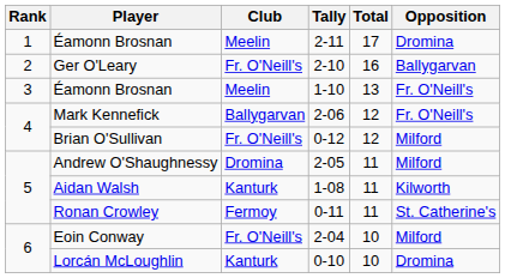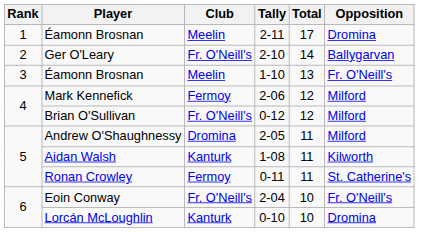Ger O'Leary | Total: 16 -> 14
Mark Kennefick | Club: Ballygarvan -> Fermoy
Mark Kennefick | Opposition: Fr. O'Neill's -> Milford
Eoin Conway | Opposition: Milford -> Fr. O'Neill's
